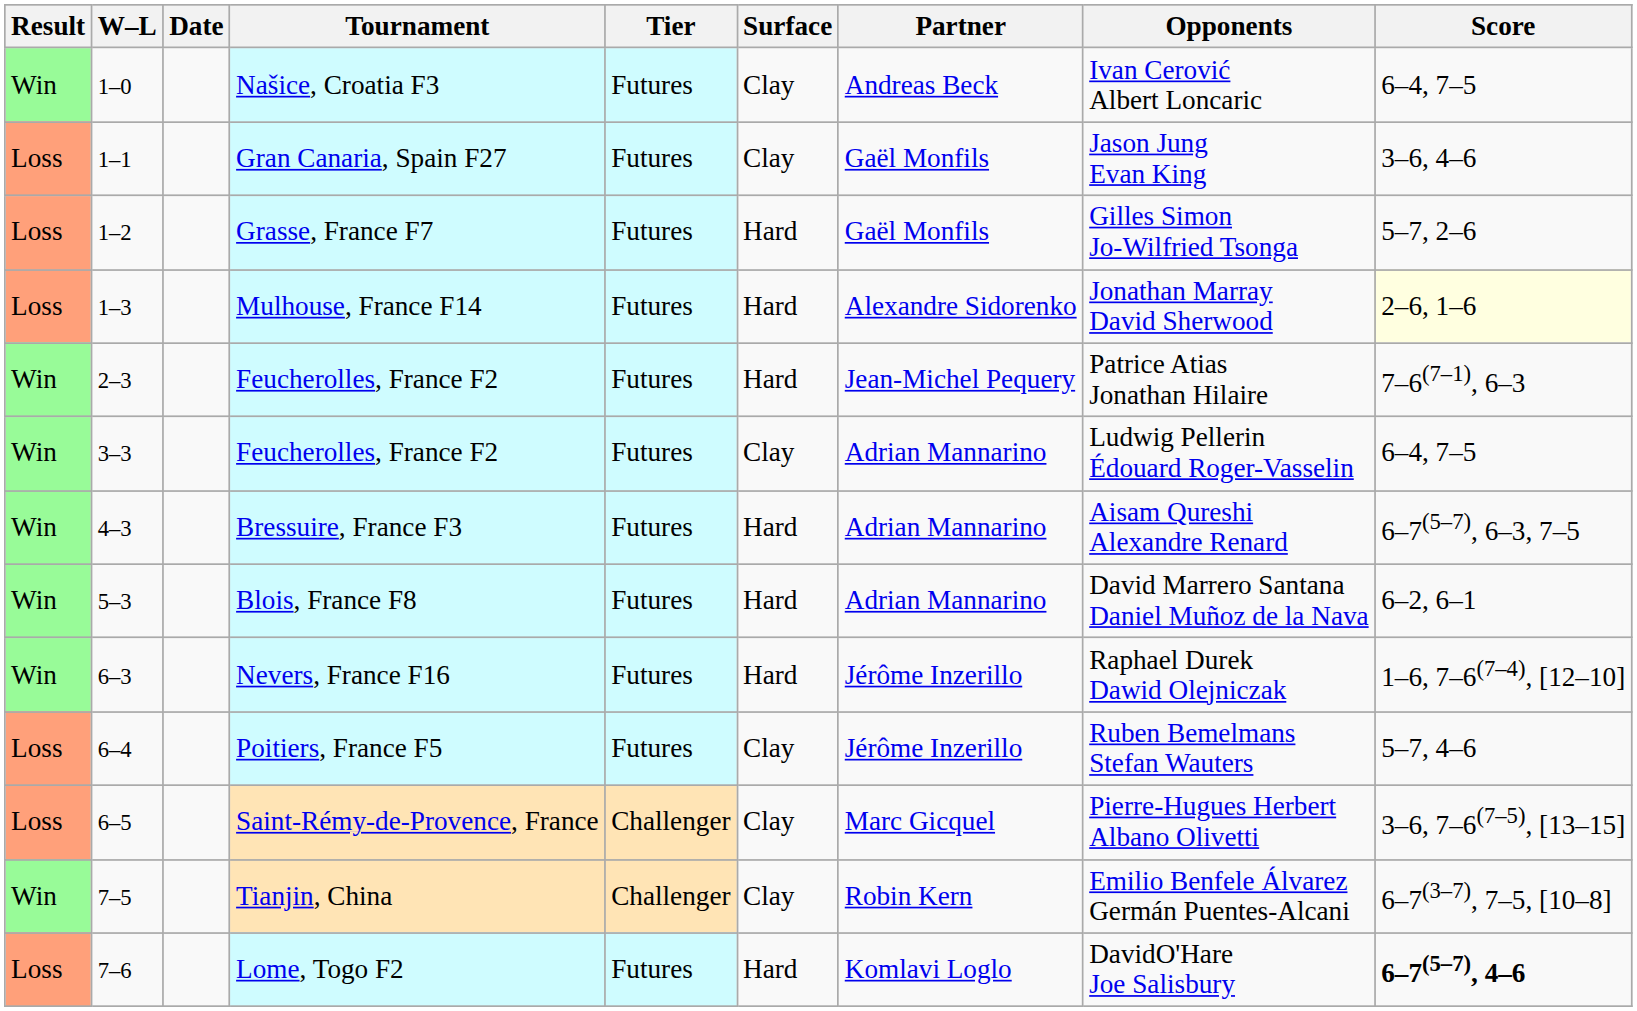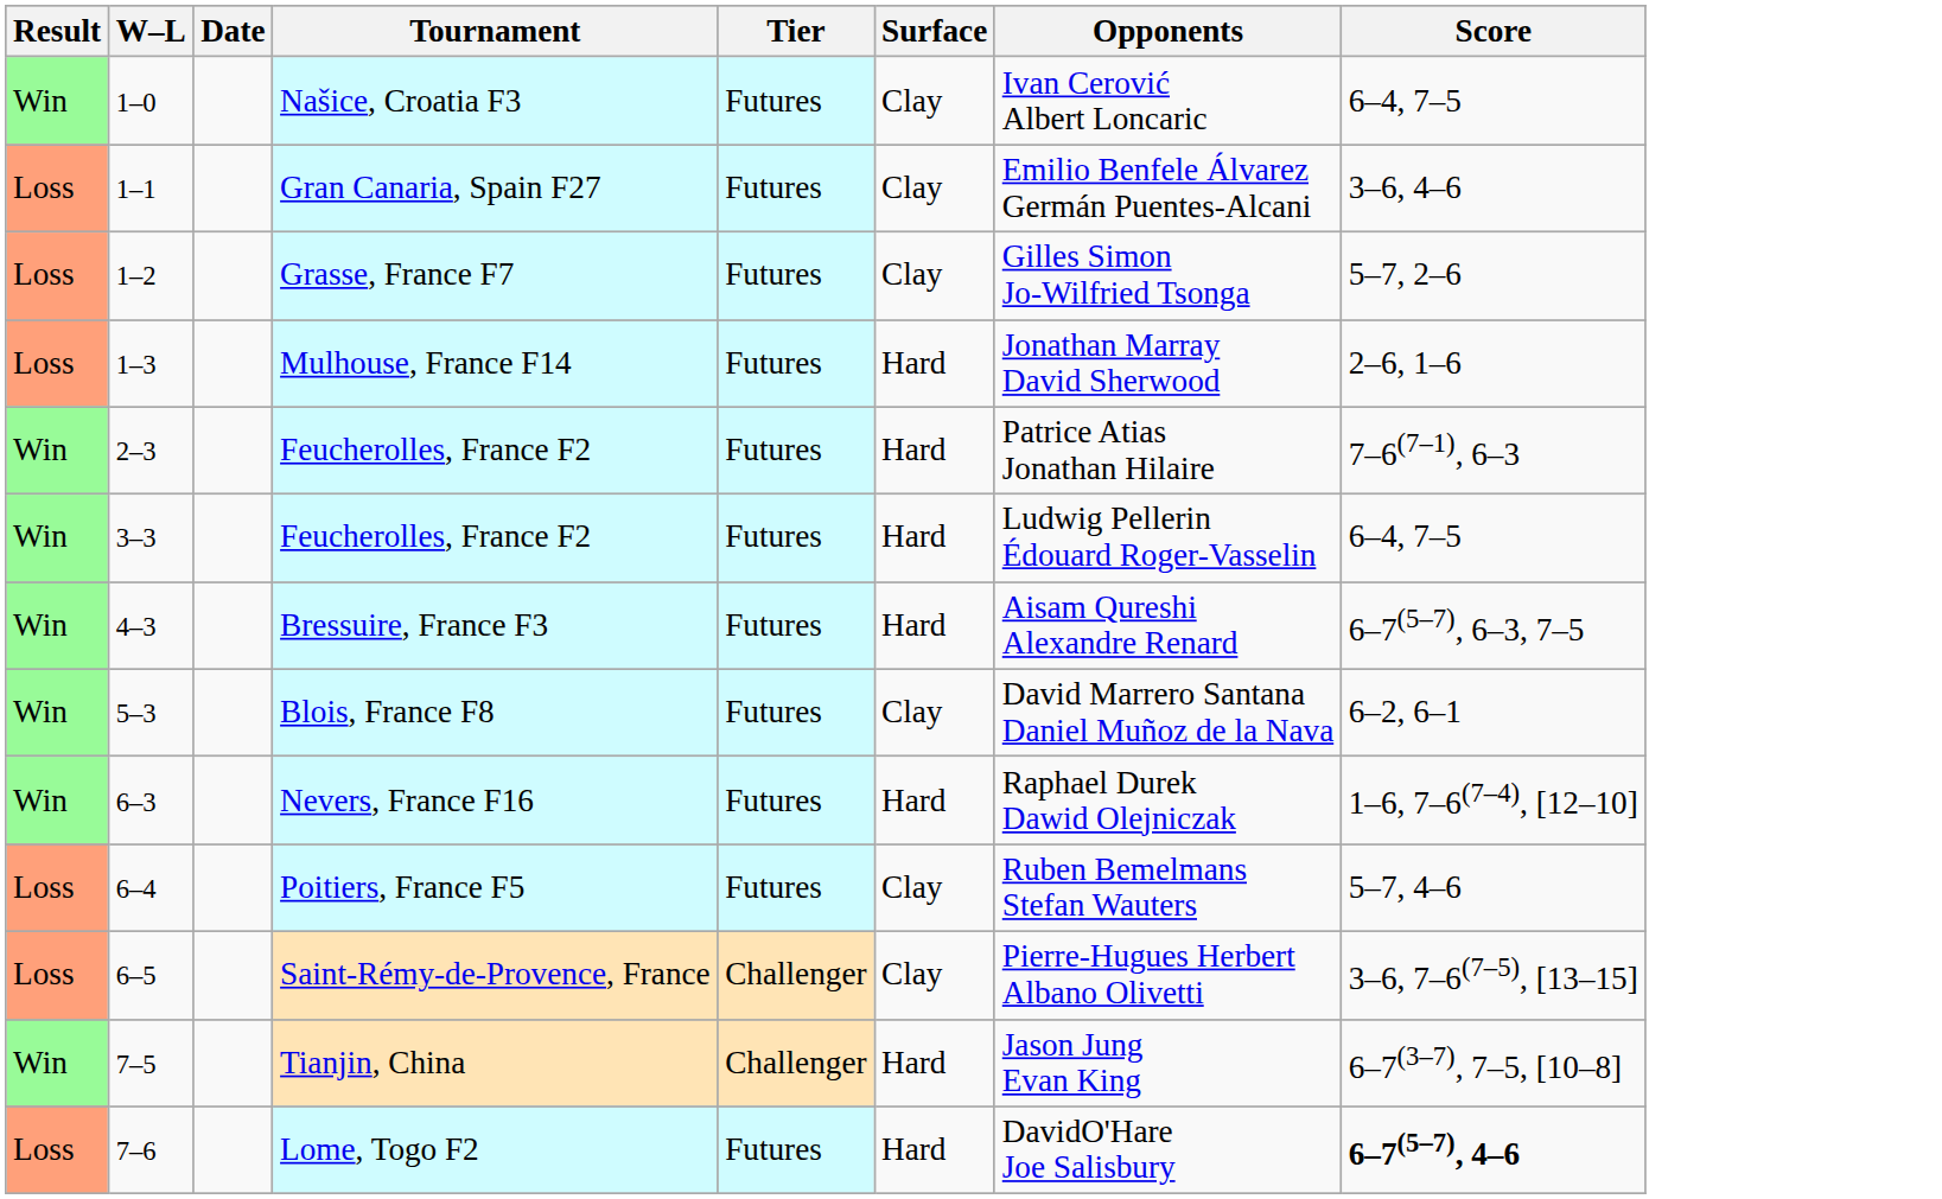- column: Partner | Andreas Beck | Gaël Monfils | Gaël Monfils | Alexandre Sidorenko | Jean-Michel Pequery | Adrian Mannarino | Adrian Mannarino | Adrian Mannarino | Jérôme Inzerillo | Jérôme Inzerillo | Marc Gicquel | Robin Kern | Komlavi Loglo
Gran Canaria, Spain F27 | Opponents: Jason Jung Evan King -> Emilio Benfele Álvarez Germán Puentes-Alcani
Grasse, France F7 | Surface: Hard -> Clay
Mulhouse, France F14 | Score: lightyellow background -> no background
3–3 / Feucherolles, France F2 | Surface: Clay -> Hard
Blois, France F8 | Surface: Hard -> Clay
Tianjin, China | Surface: Clay -> Hard
Tianjin, China | Opponents: Emilio Benfele Álvarez Germán Puentes-Alcani -> Jason Jung Evan King
